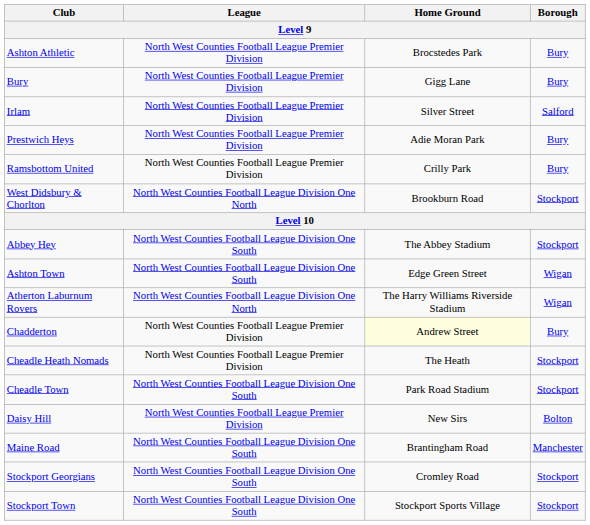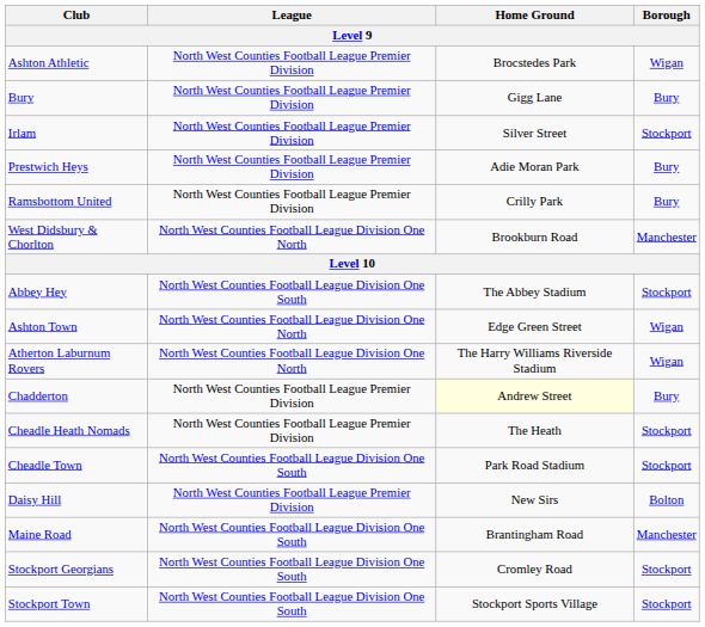Ashton Athletic | Borough: Bury -> Wigan
Irlam | Borough: Salford -> Stockport
West Didsbury & Chorlton | Borough: Stockport -> Manchester
Ashton Town | League: North West Counties Football League Division One South -> North West Counties Football League Division One North
